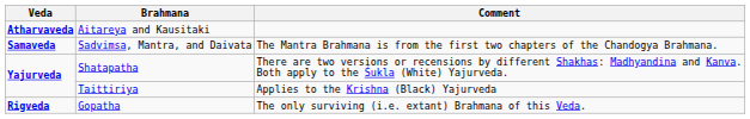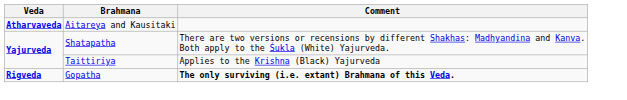- row: Samaveda | Sadvimsa, Mantra, and Daivata | The Mantra Brahmana is from the first two chapters of the Chandogya Brahmana.
Gopatha | Comment: normal -> bold
